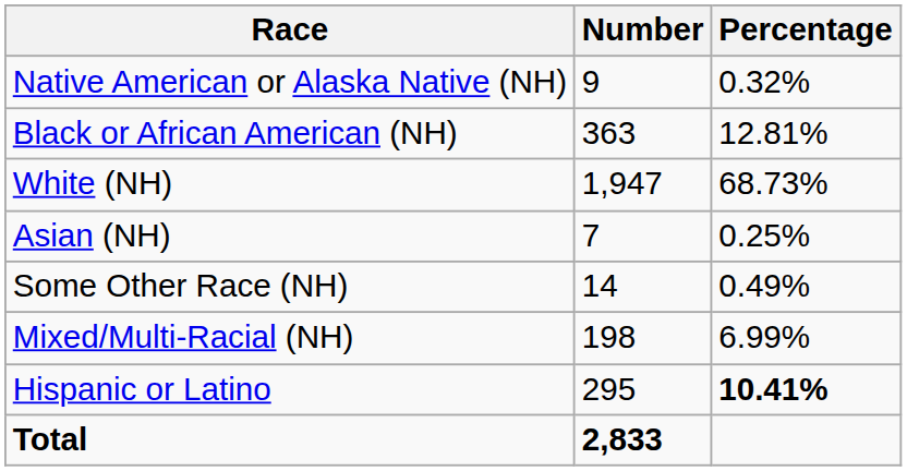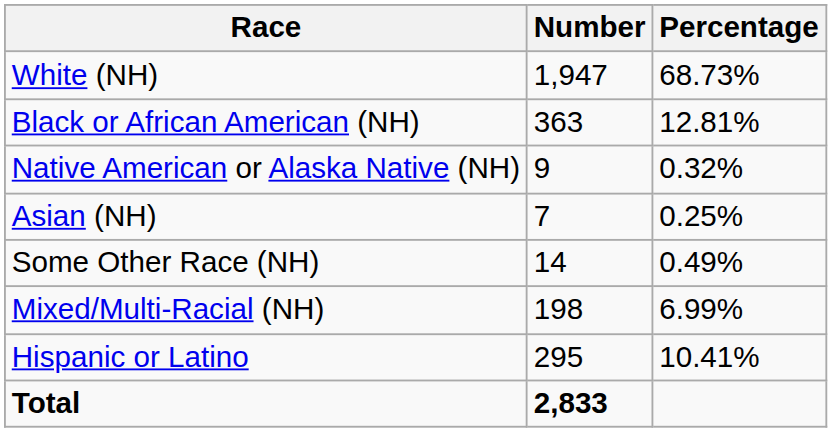rows swapped: White (NH) <-> Native American or Alaska Native (NH)
Hispanic or Latino | Percentage: bold -> normal
